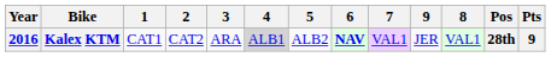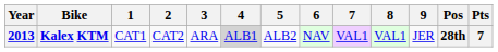columns swapped: 8 <-> 9
Kalex KTM | Year: 2016 -> 2013
Kalex KTM | 6: bold -> normal
Kalex KTM | Pts: 9 -> 7
